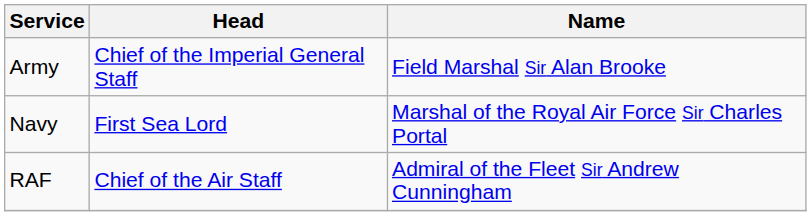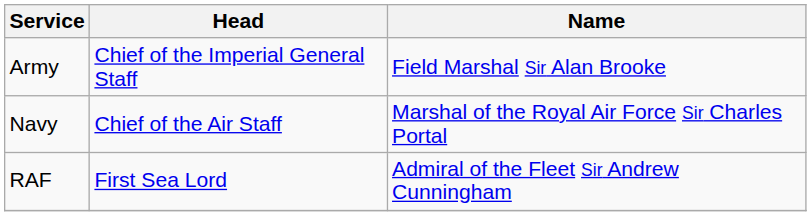Navy | Head: First Sea Lord -> Chief of the Air Staff
RAF | Head: Chief of the Air Staff -> First Sea Lord
